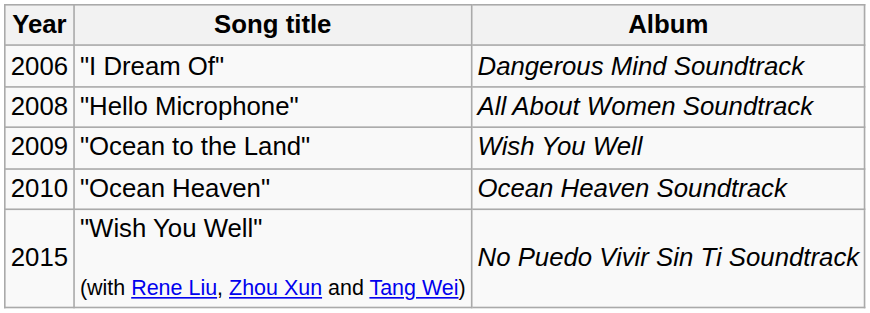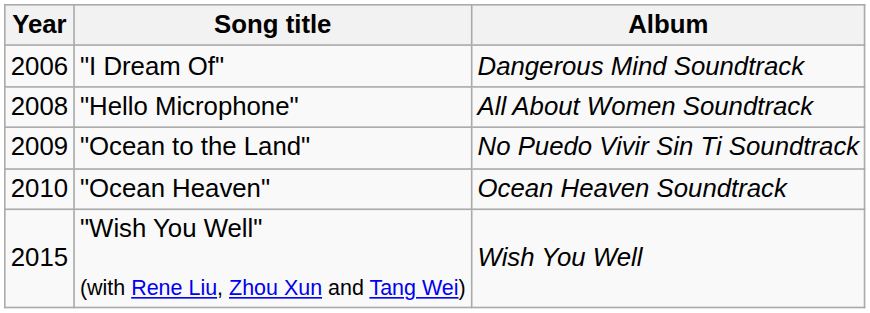"Ocean to the Land" | Album: Wish You Well -> No Puedo Vivir Sin Ti Soundtrack
"Wish You Well" (with Rene Liu, Zhou Xun and Tang Wei) | Album: No Puedo Vivir Sin Ti Soundtrack -> Wish You Well
